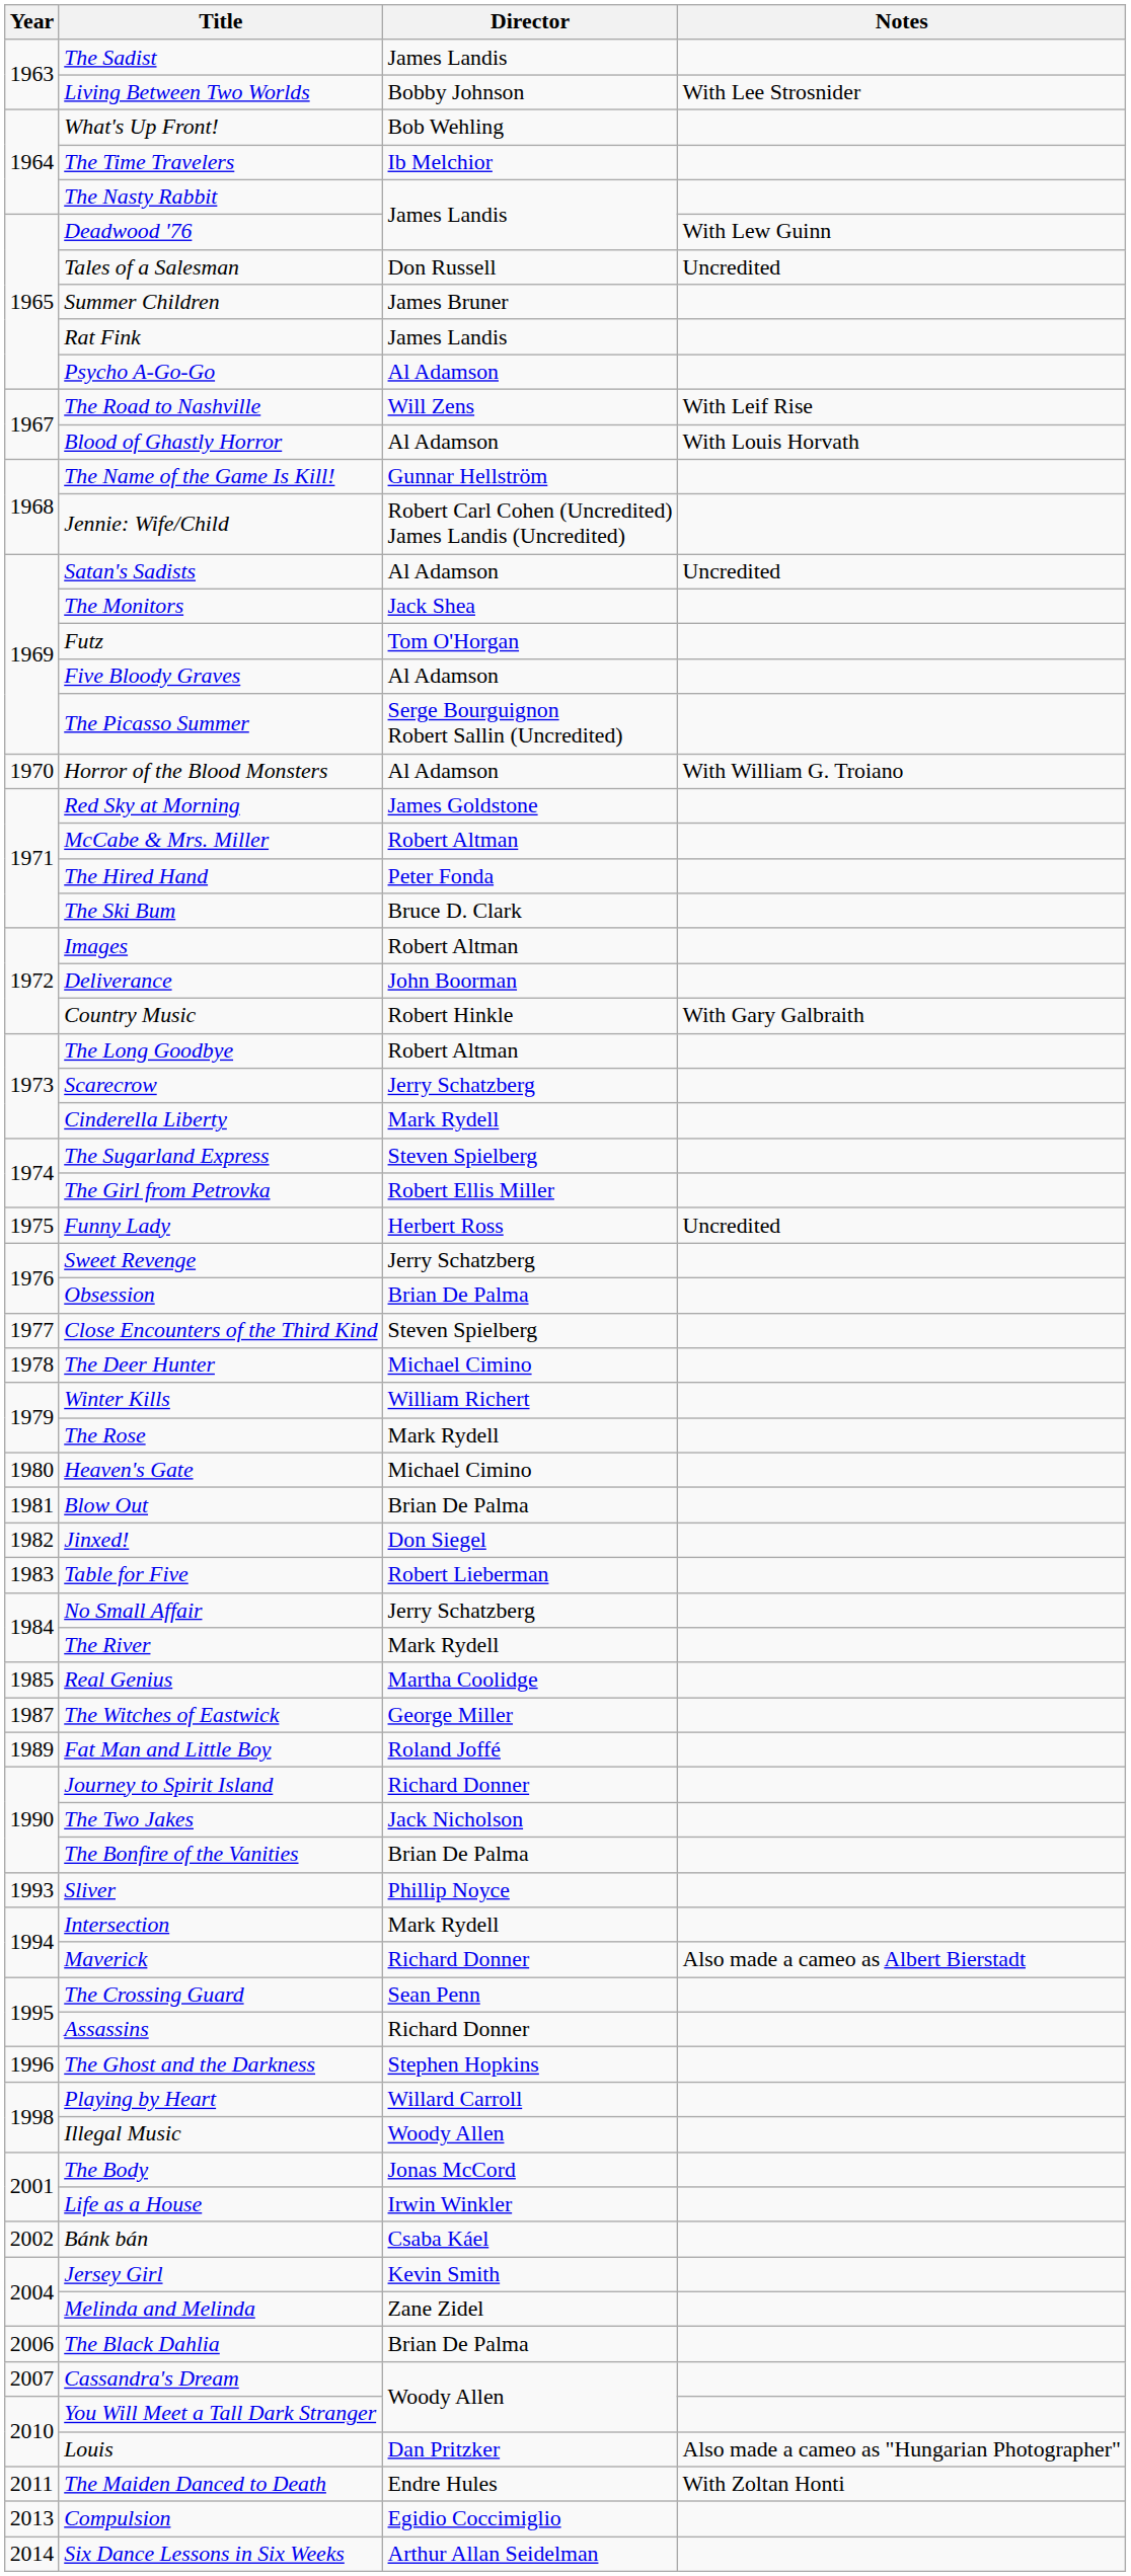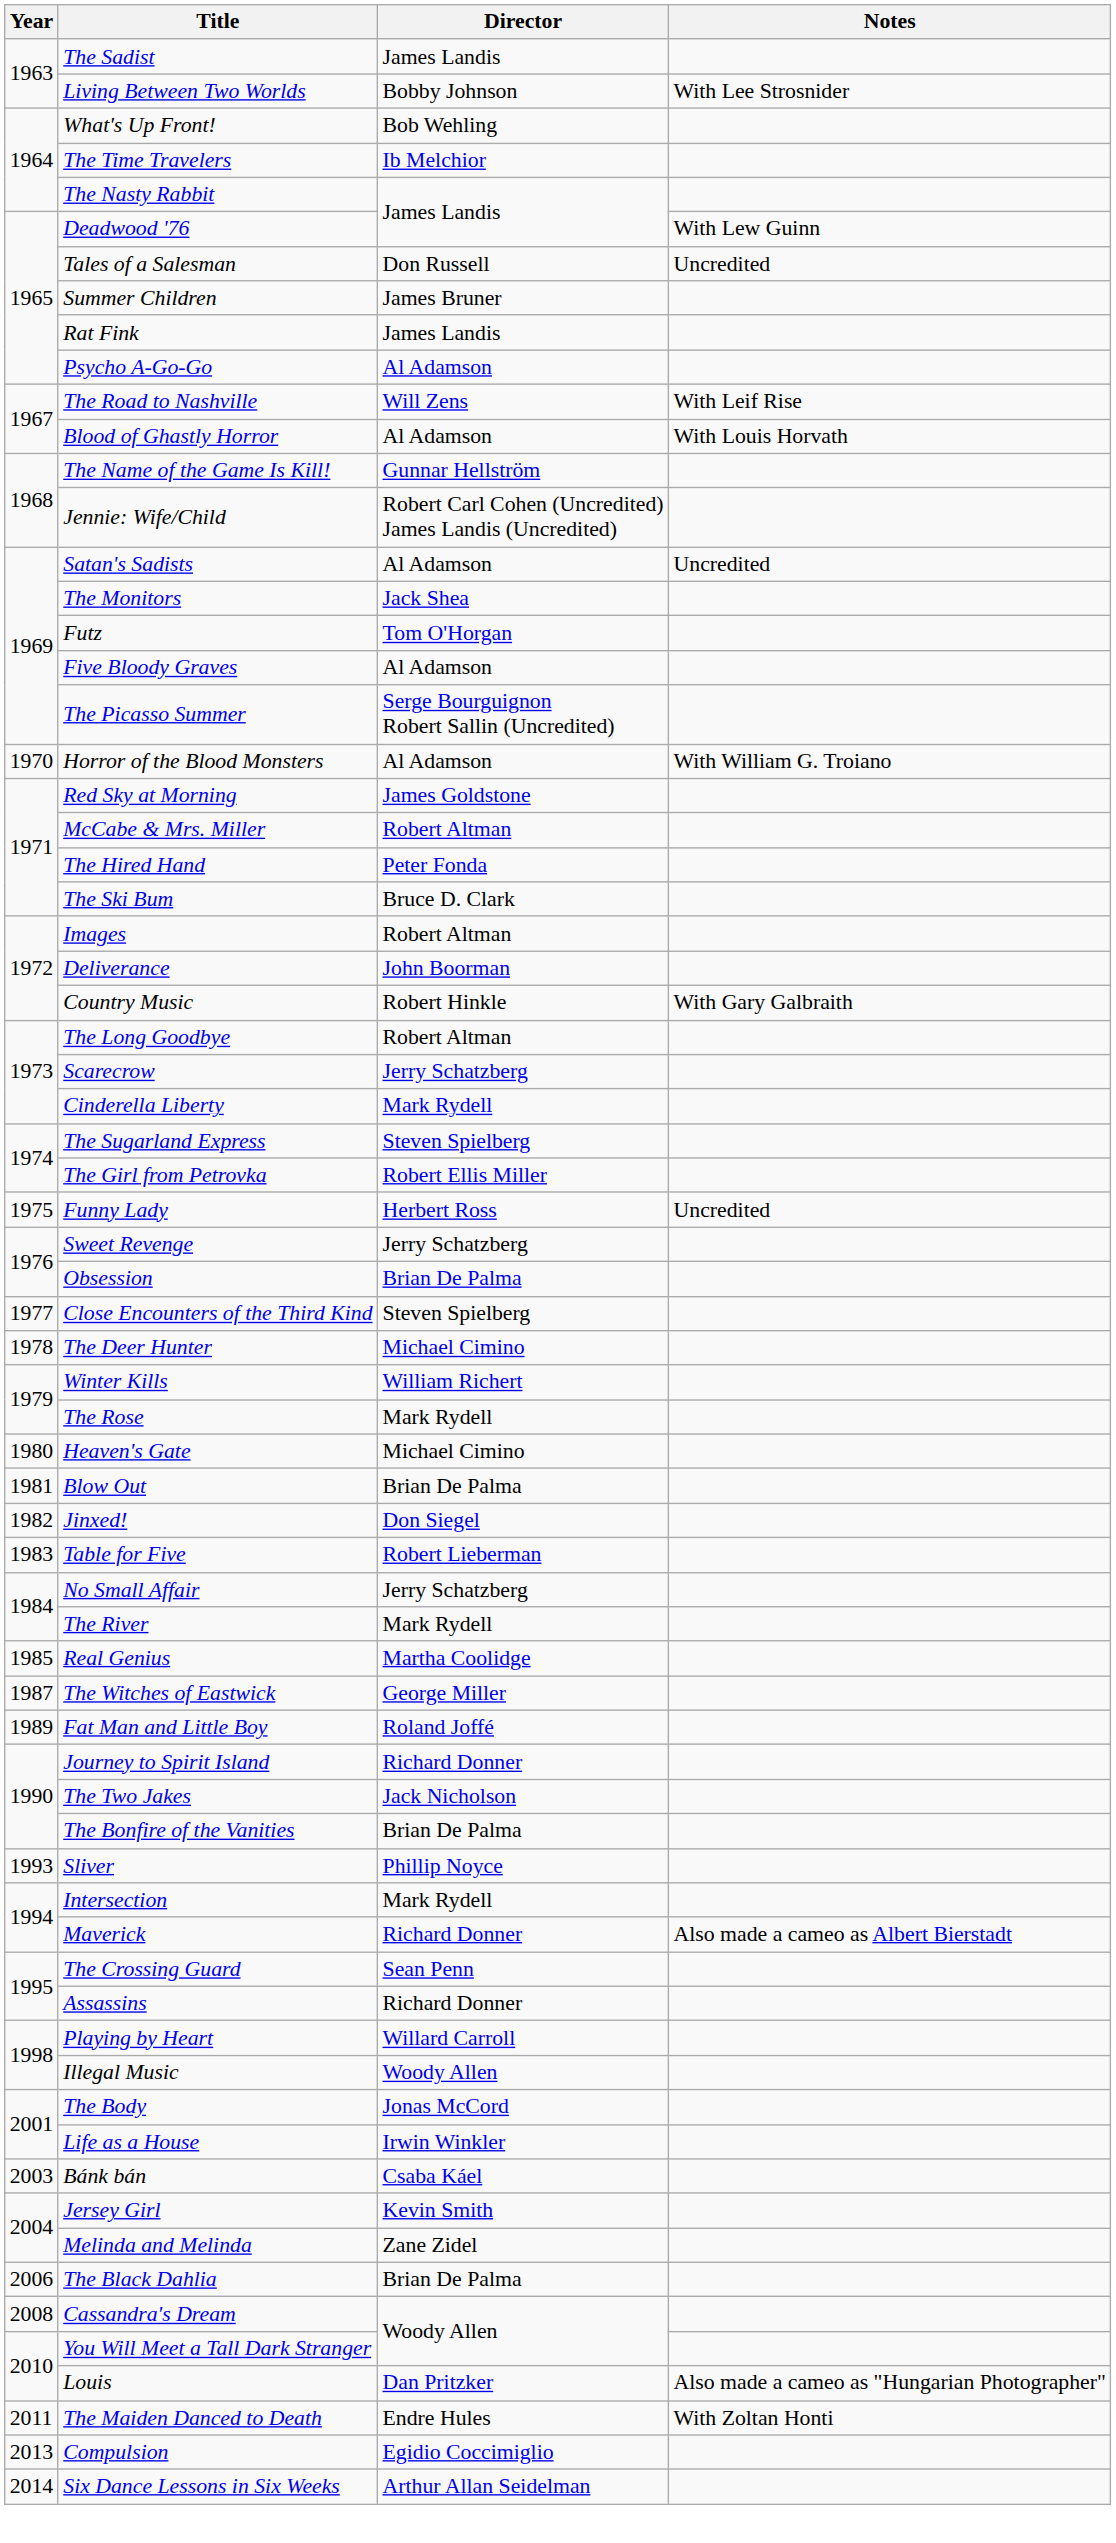- row: 1996 | The Ghost and the Darkness | Stephen Hopkins
Bánk bán | Year: 2002 -> 2003
Cassandra's Dream | Year: 2007 -> 2008
